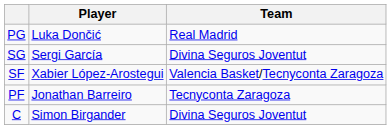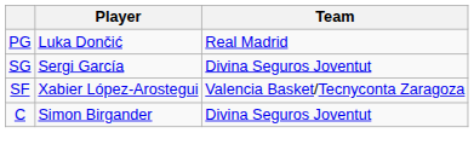- row: PF | Jonathan Barreiro | Tecnyconta Zaragoza
